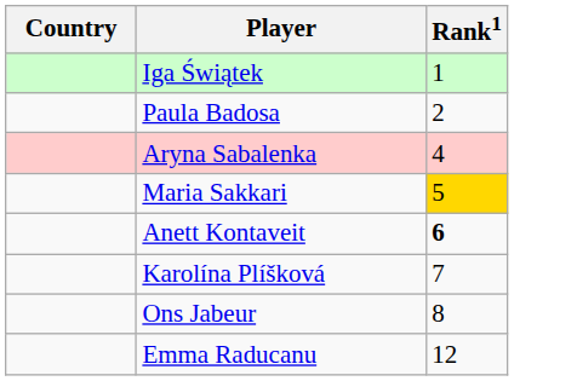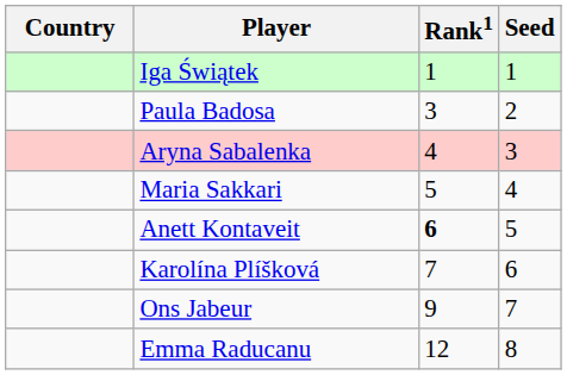+ column: Seed | 1 | 2 | 3 | 4 | 5 | 6 | 7 | 8
Paula Badosa | Rank1: 2 -> 3
Maria Sakkari | Rank1: gold background -> no background
Ons Jabeur | Rank1: 8 -> 9
